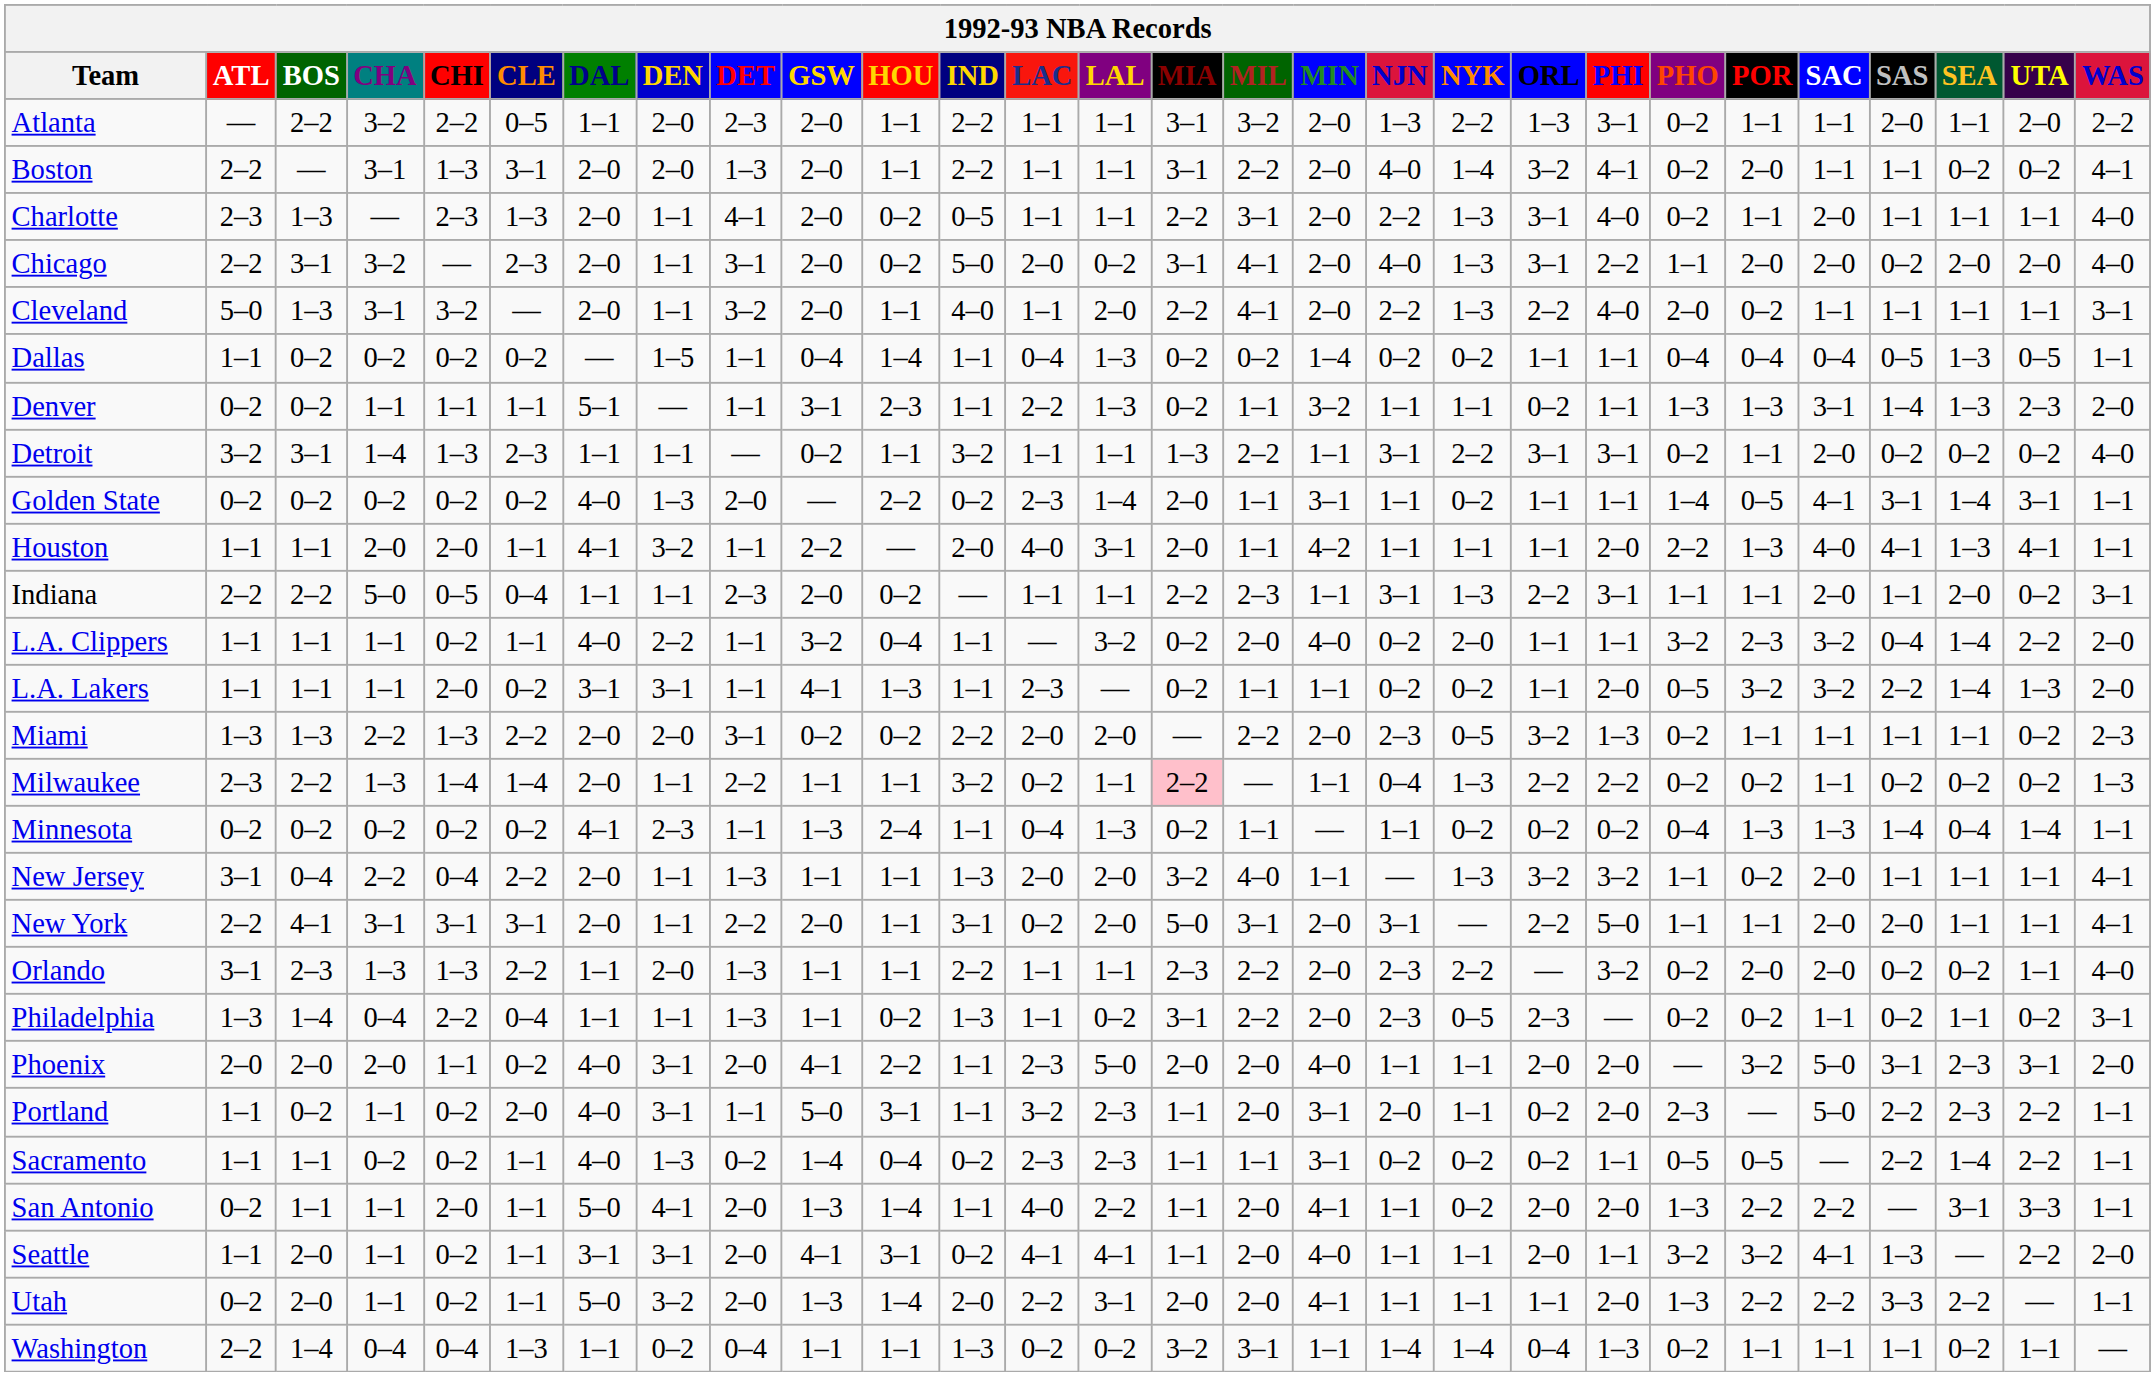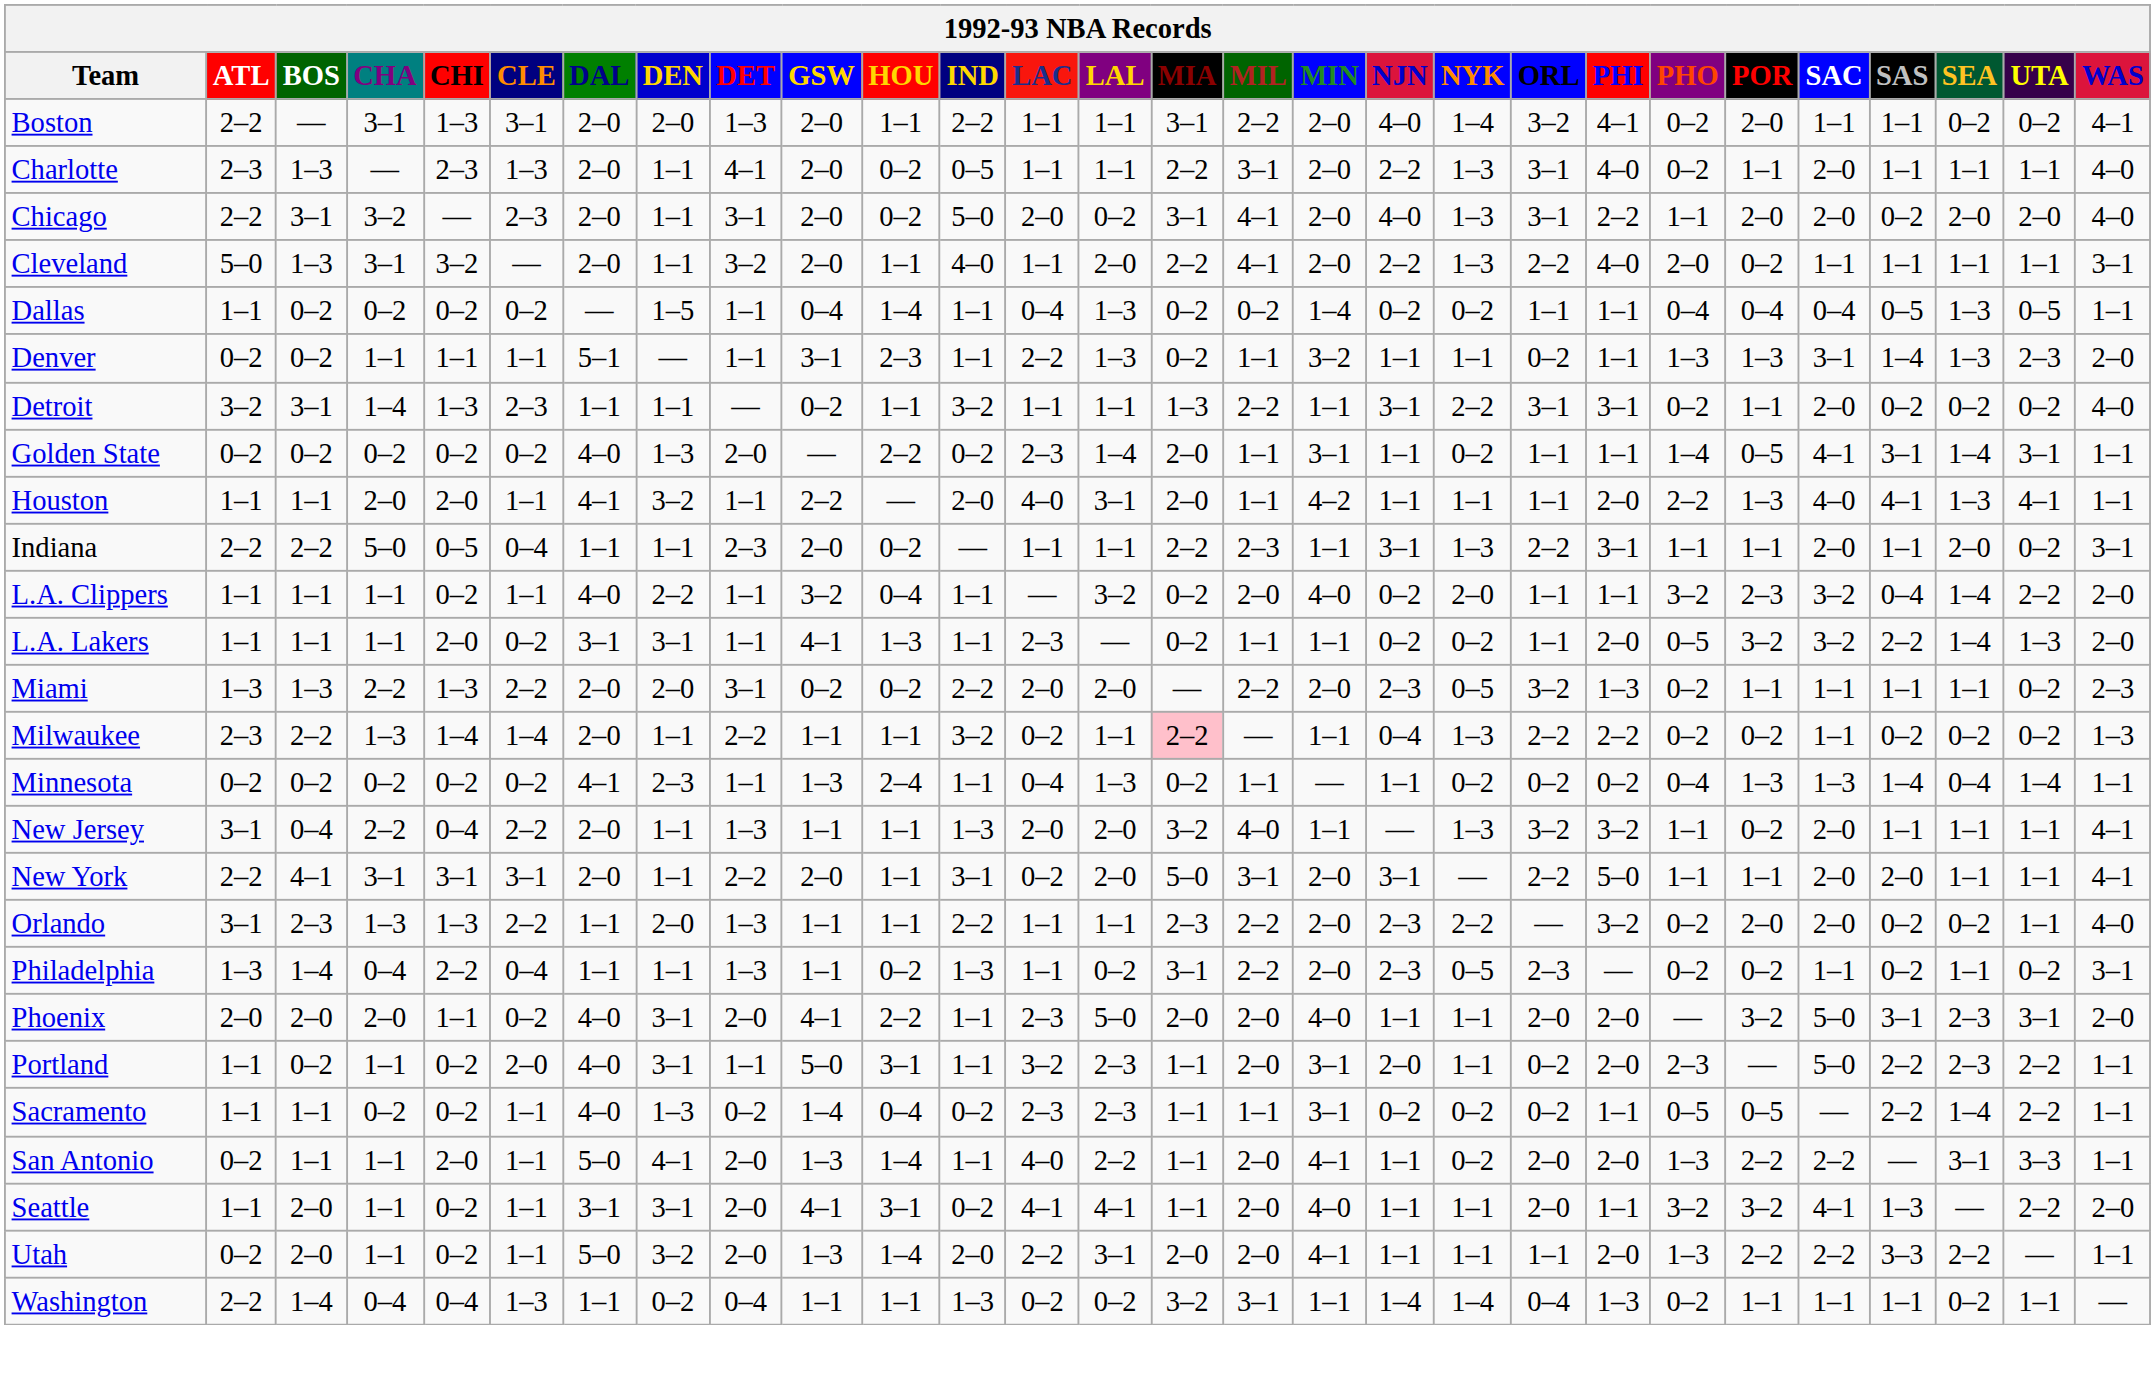- row: Atlanta | — | 2–2 | 3–2 | 2–2 | 0–5 | 1–1 | 2–0 | 2–3 | 2–0 | 1–1 | 2–2 | 1–1 | 1–1 | 3–1 | 3–2 | 2–0 | 1–3 | 2–2 | 1–3 | 3–1 | 0–2 | 1–1 | 1–1 | 2–0 | 1–1 | 2–0 | 2–2
